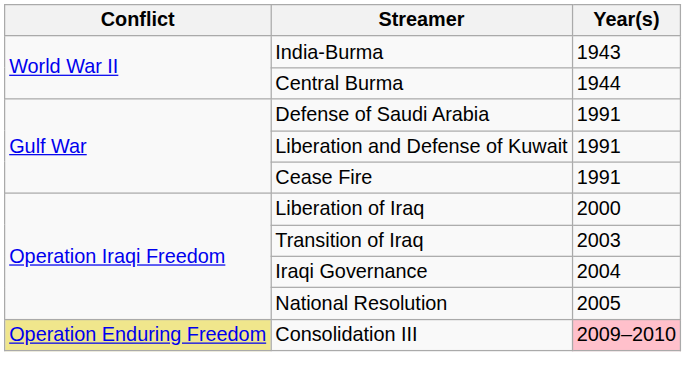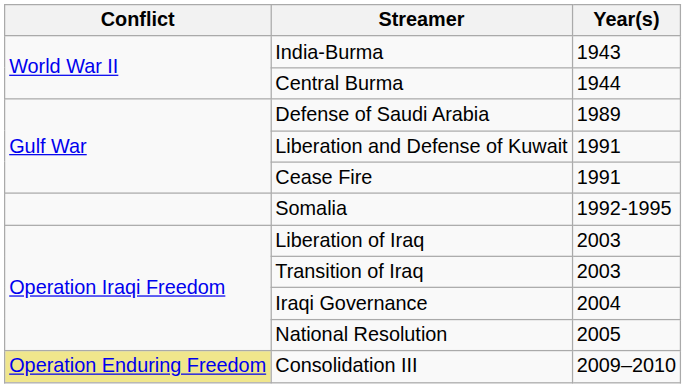Defense of Saudi Arabia | Year(s): 1991 -> 1989
+ row: Somalia | 1992-1995
Liberation of Iraq | Year(s): 2000 -> 2003
Consolidation III | Year(s): pink background -> no background
